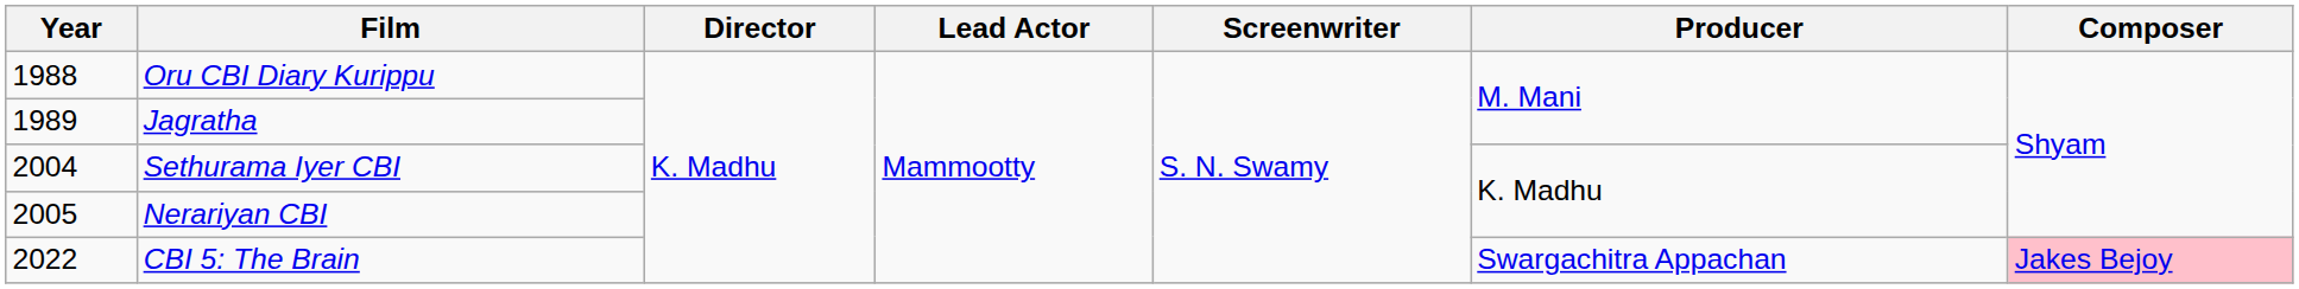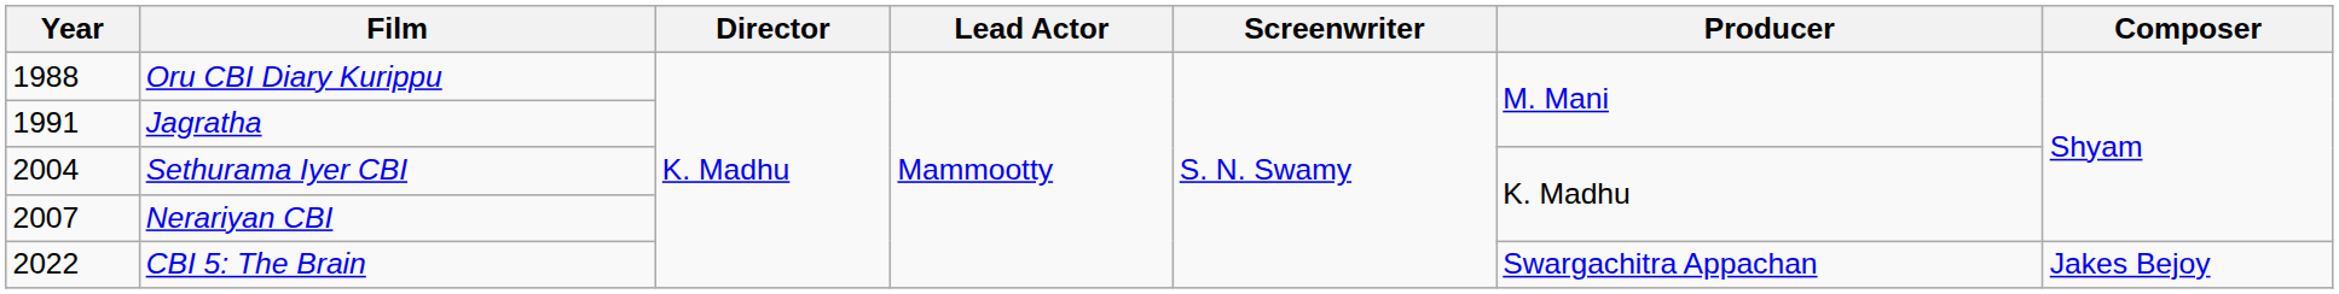Jagratha | Year: 1989 -> 1991
Nerariyan CBI | Year: 2005 -> 2007
CBI 5: The Brain | Composer: pink background -> no background
